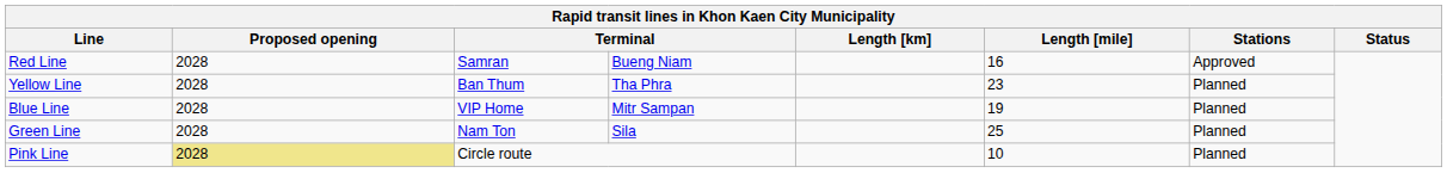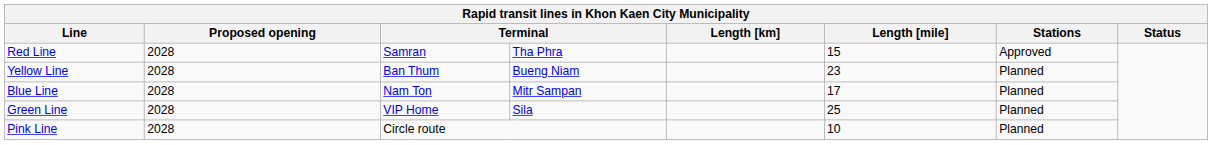Red Line | column 4: Bueng Niam -> Tha Phra
Red Line | Length [mile]: 16 -> 15
Yellow Line | column 4: Tha Phra -> Bueng Niam
Blue Line | column 3: VIP Home -> Nam Ton
Blue Line | Length [mile]: 19 -> 17
Green Line | column 3: Nam Ton -> VIP Home
Pink Line | Proposed opening: khaki background -> no background
